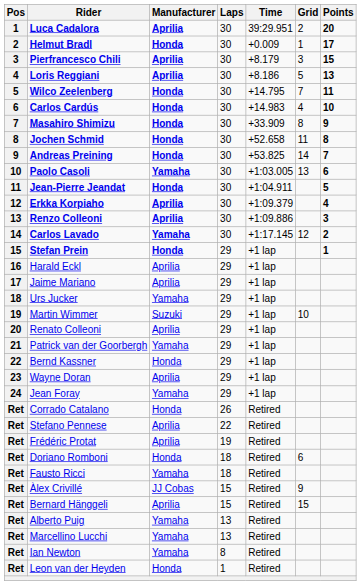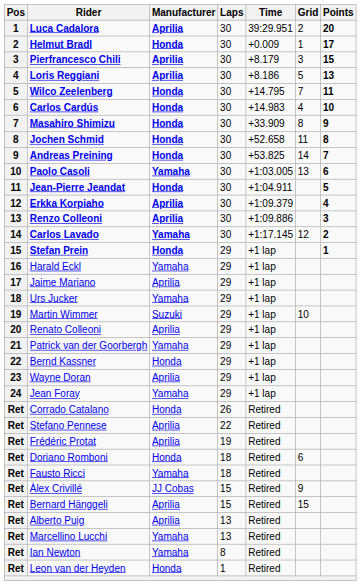Harald Eckl | Manufacturer: Aprilia -> Yamaha
Alberto Puig | Manufacturer: Yamaha -> Aprilia
